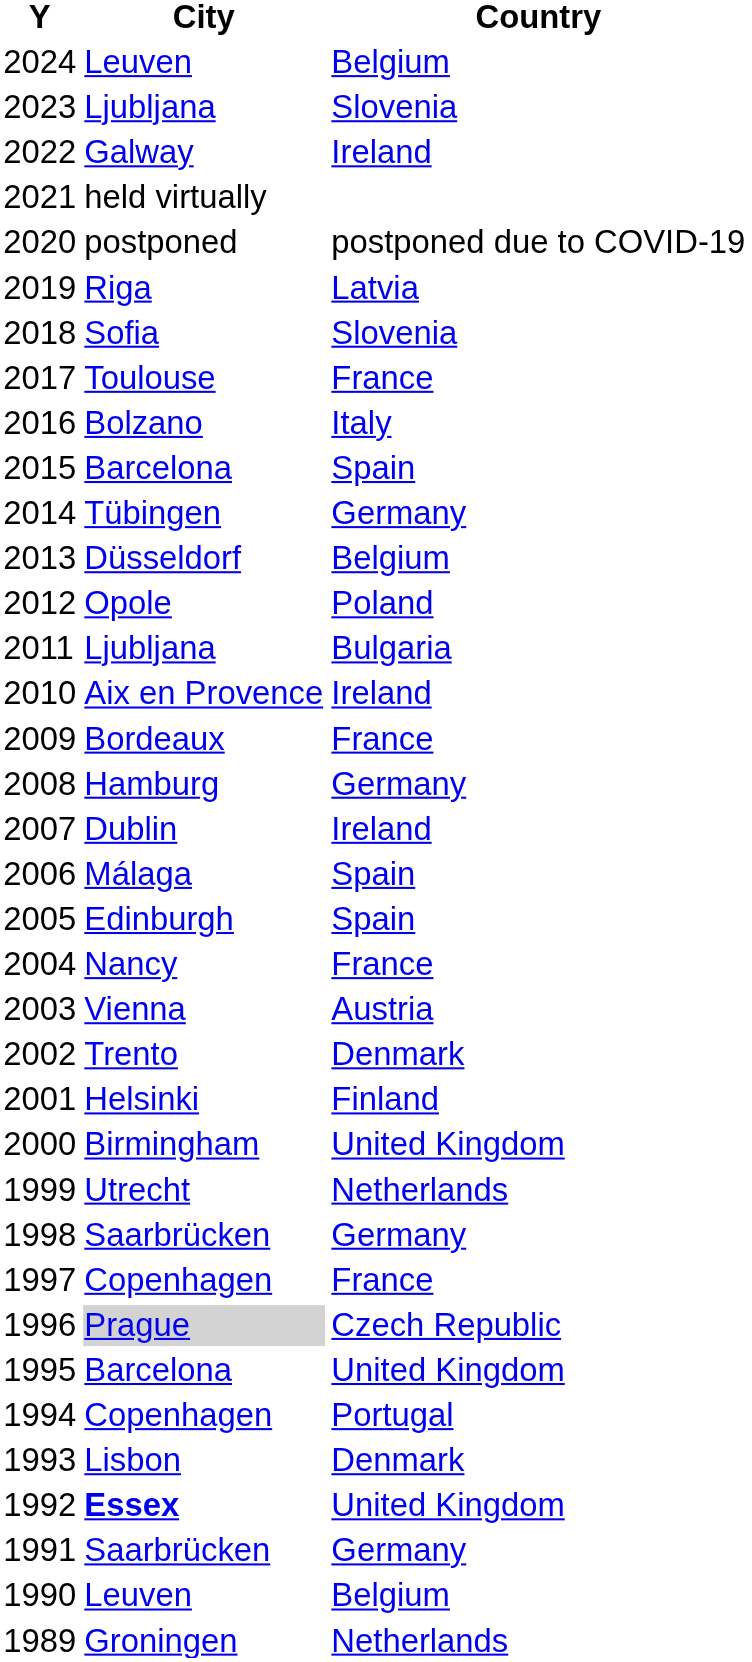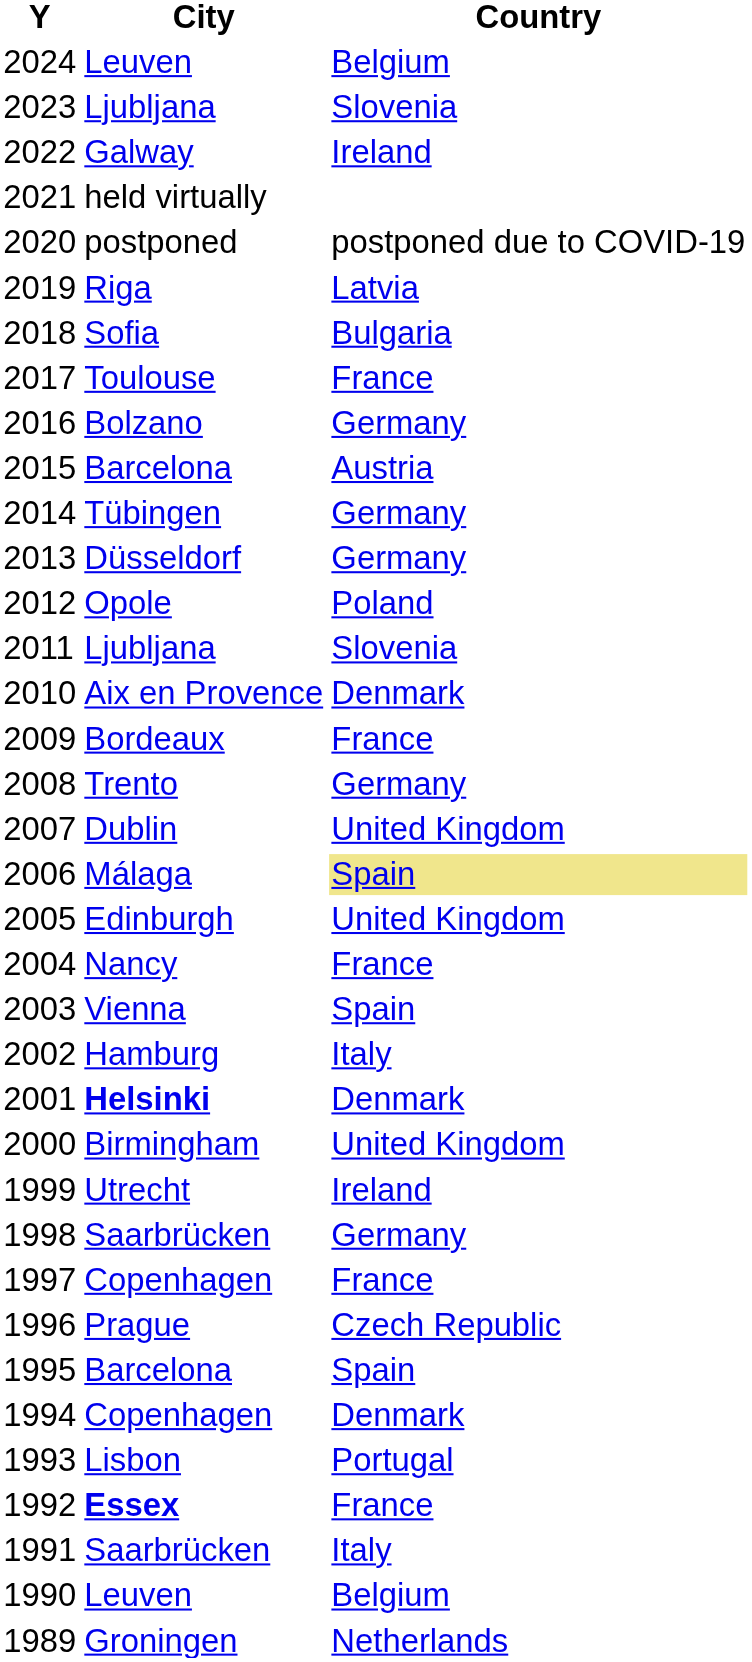2018 | Country: Slovenia -> Bulgaria
2016 | Country: Italy -> Germany
2015 | Country: Spain -> Austria
2013 | Country: Belgium -> Germany
2011 | Country: Bulgaria -> Slovenia
2010 | Country: Ireland -> Denmark
2008 | City: Hamburg -> Trento
2007 | Country: Ireland -> United Kingdom
2006 | Country: no background -> khaki background
2005 | Country: Spain -> United Kingdom
2003 | Country: Austria -> Spain
2002 | City: Trento -> Hamburg
2002 | Country: Denmark -> Italy
2001 | City: normal -> bold
2001 | Country: Finland -> Denmark
1999 | Country: Netherlands -> Ireland
1996 | City: lightgrey background -> no background
1995 | Country: United Kingdom -> Spain
1994 | Country: Portugal -> Denmark
1993 | Country: Denmark -> Portugal
1992 | Country: United Kingdom -> France
1991 | Country: Germany -> Italy
